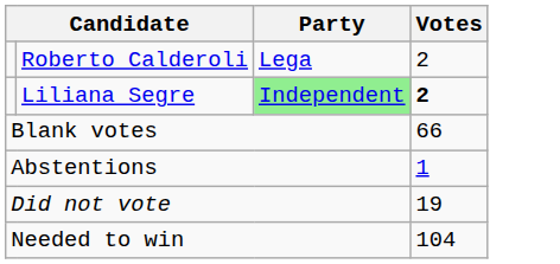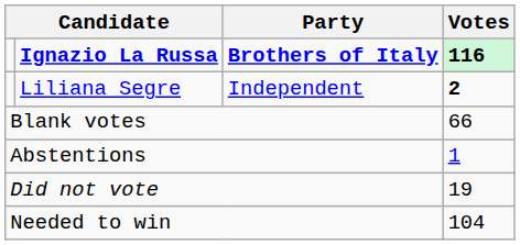+ row: Ignazio La Russa | Brothers of Italy | 116
- row: Roberto Calderoli | Lega | 2
Liliana Segre | Party: lightgreen background -> no background
